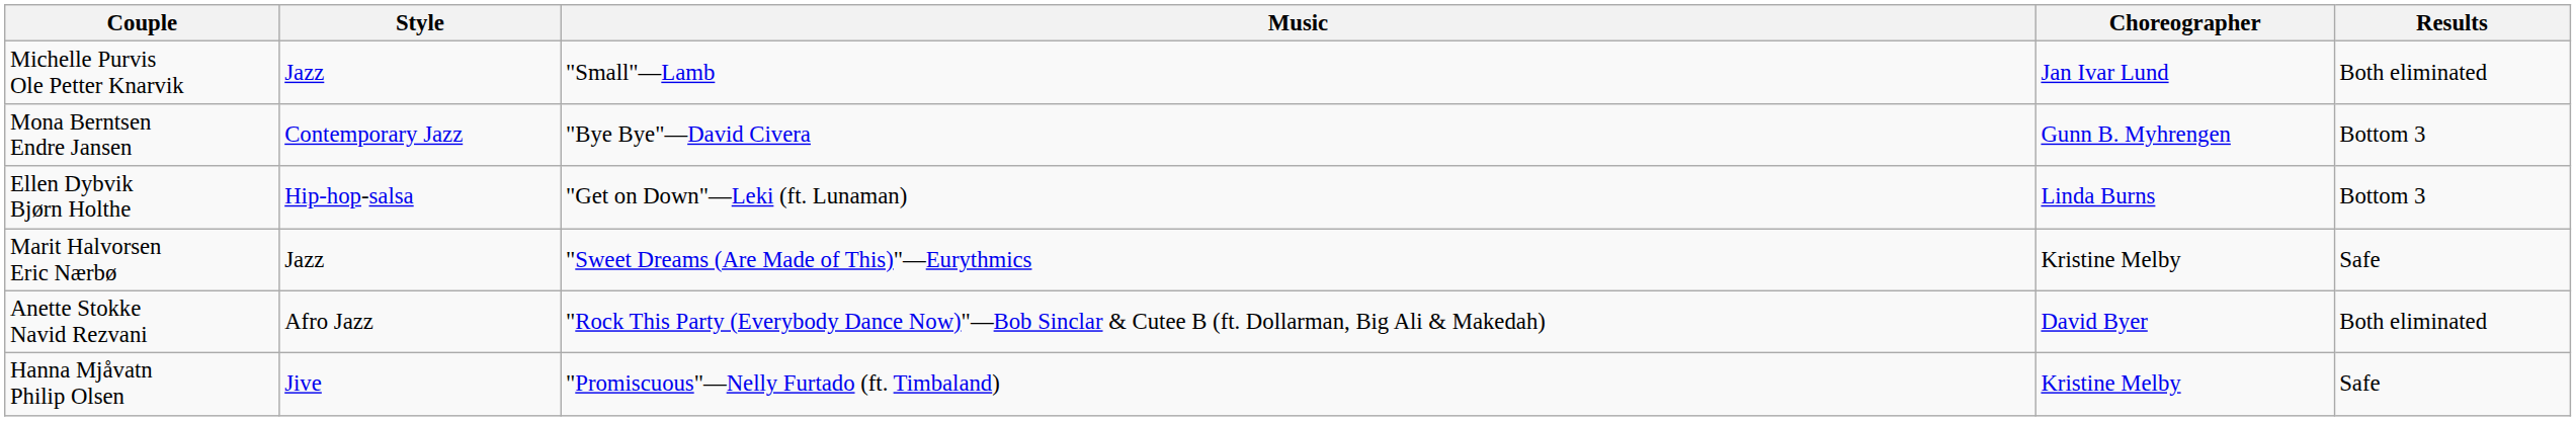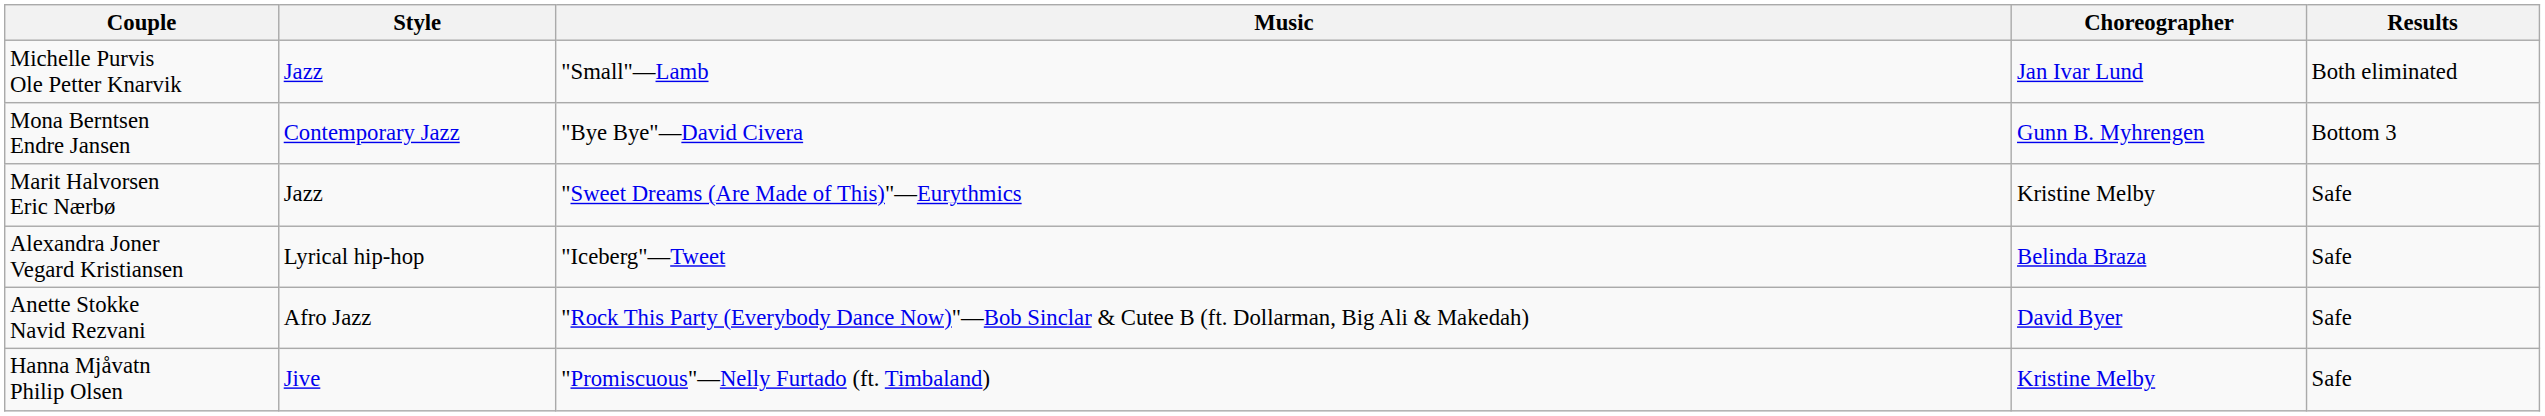- row: Ellen Dybvik Bjørn Holthe | Hip-hop-salsa | "Get on Down"—Leki (ft. Lunaman) | Linda Burns | Bottom 3
+ row: Alexandra Joner Vegard Kristiansen | Lyrical hip-hop | "Iceberg"—Tweet | Belinda Braza | Safe
Anette Stokke Navid Rezvani | Results: Both eliminated -> Safe
